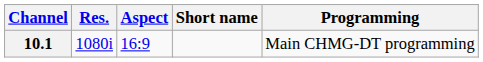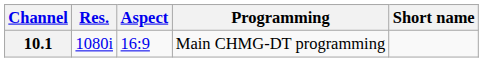columns swapped: Short name <-> Programming
